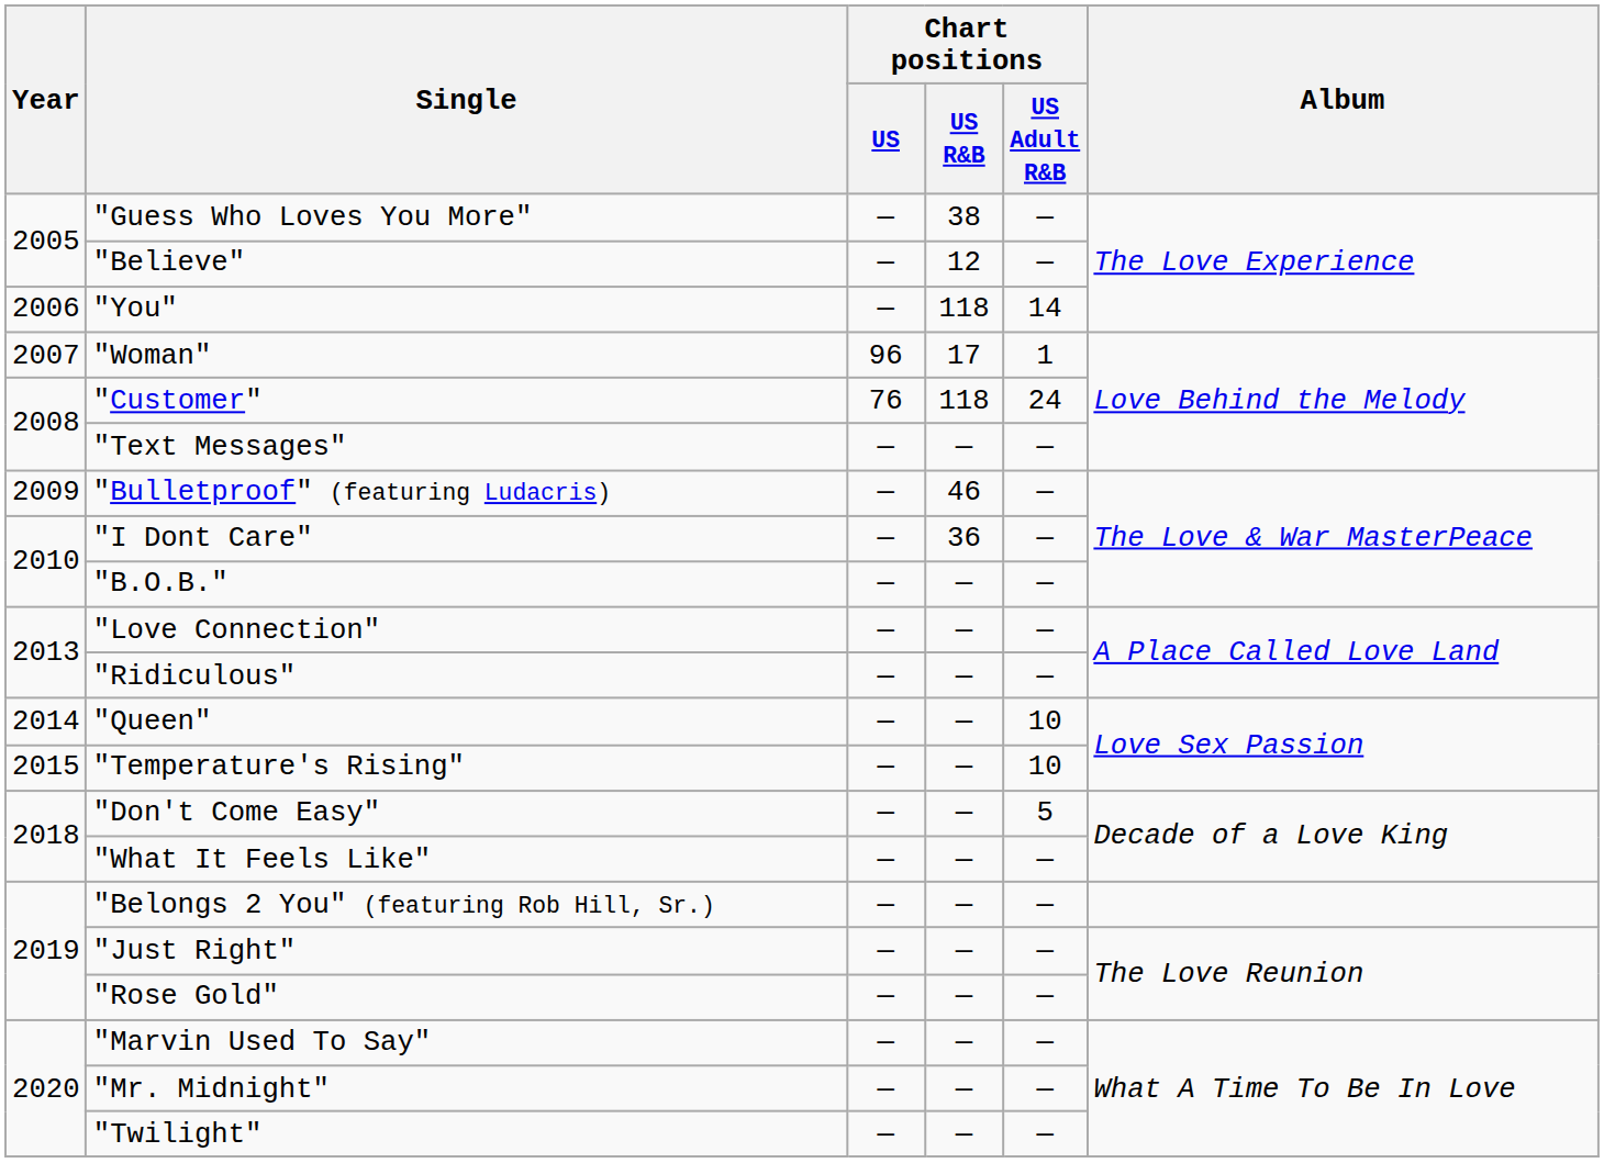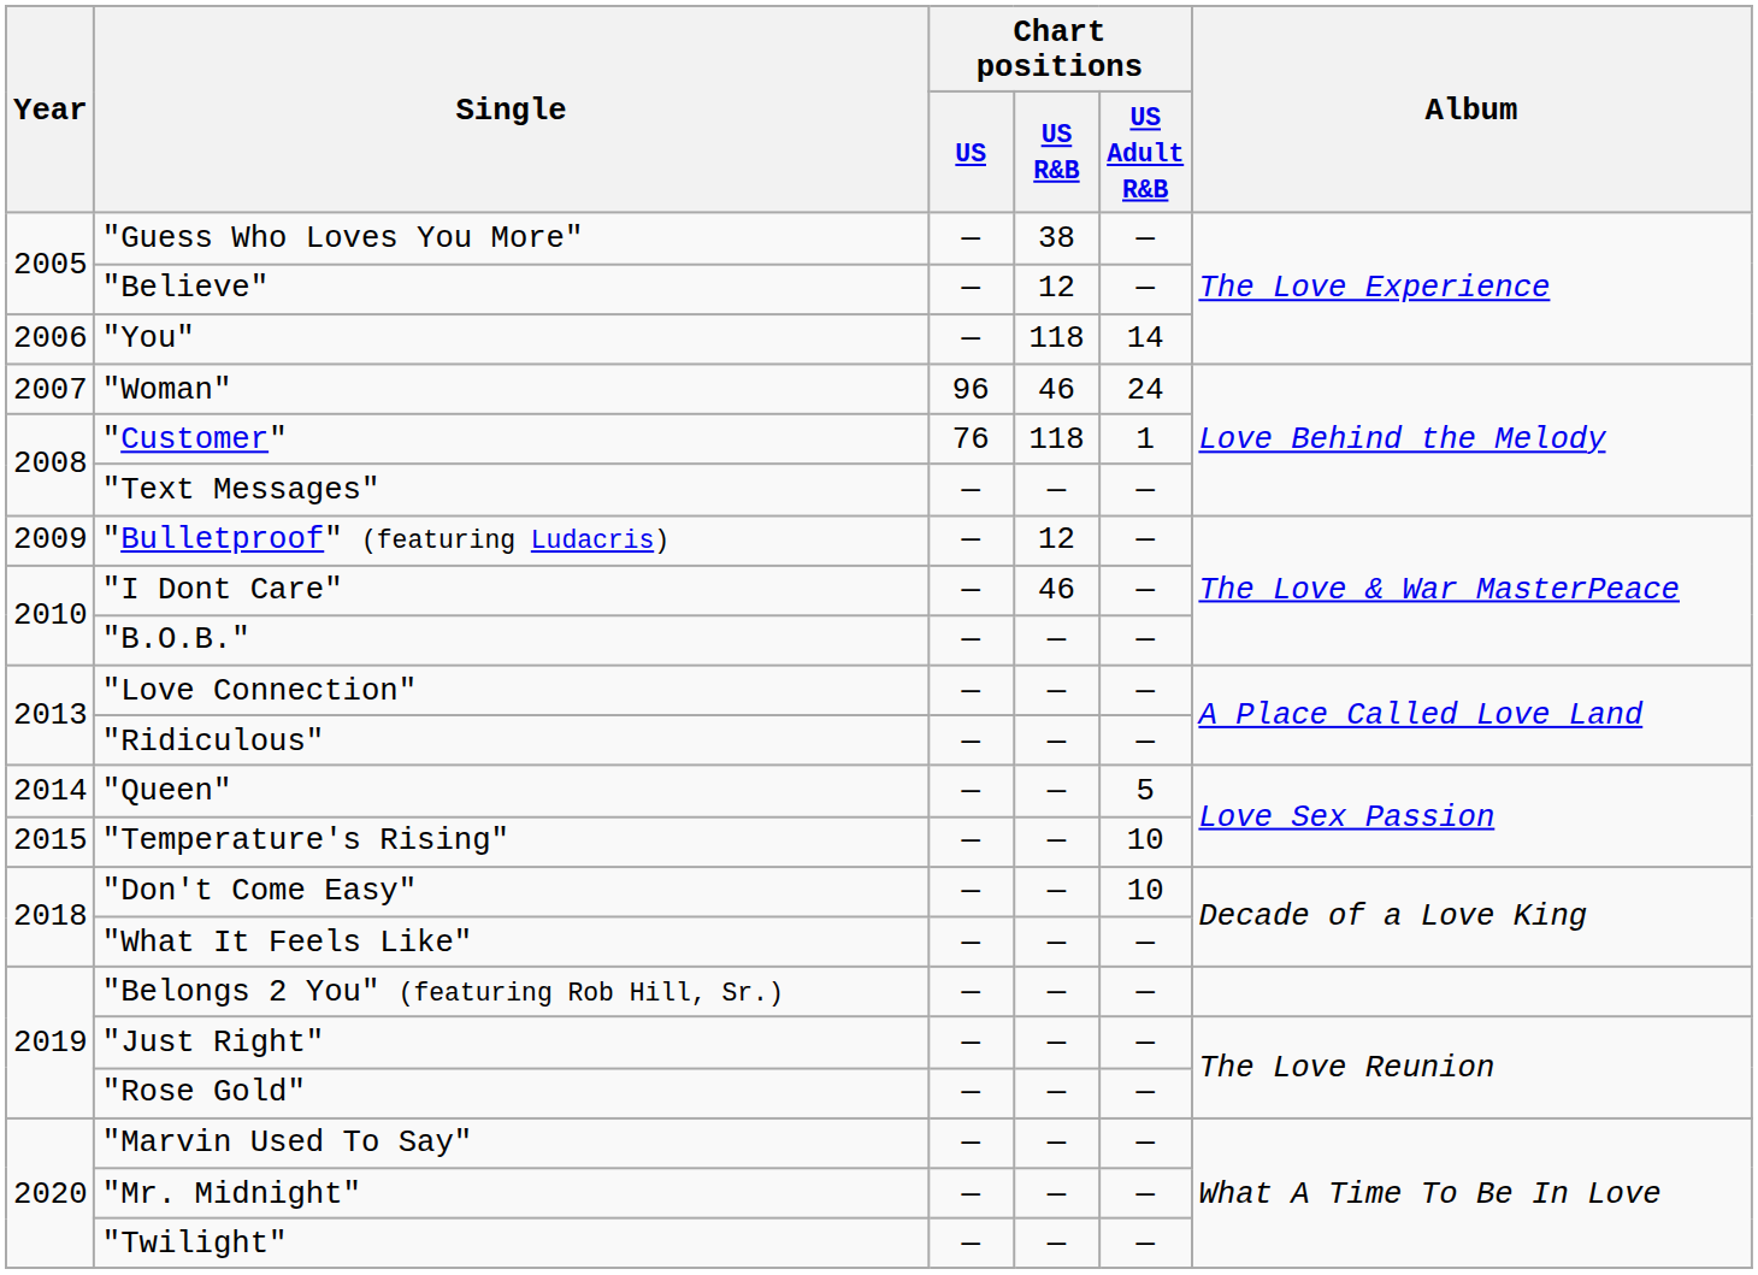"Woman" | Chart positions / US R&B: 17 -> 46
"Woman" | Chart positions / US Adult R&B: 1 -> 24
"Customer" | Chart positions / US Adult R&B: 24 -> 1
"Bulletproof" (featuring Ludacris) | Chart positions / US R&B: 46 -> 12
"I Dont Care" | Chart positions / US R&B: 36 -> 46
"Queen" | Chart positions / US Adult R&B: 10 -> 5
"Don't Come Easy" | Chart positions / US Adult R&B: 5 -> 10
